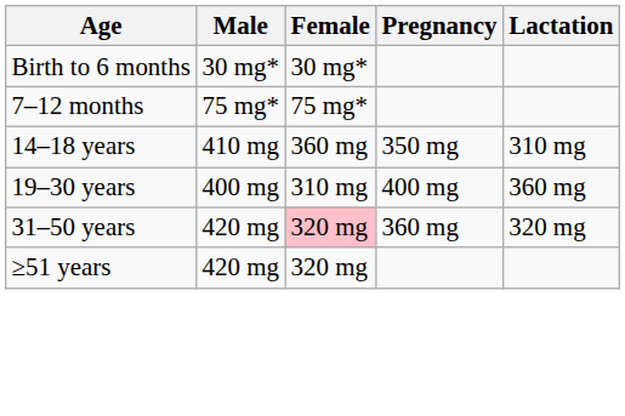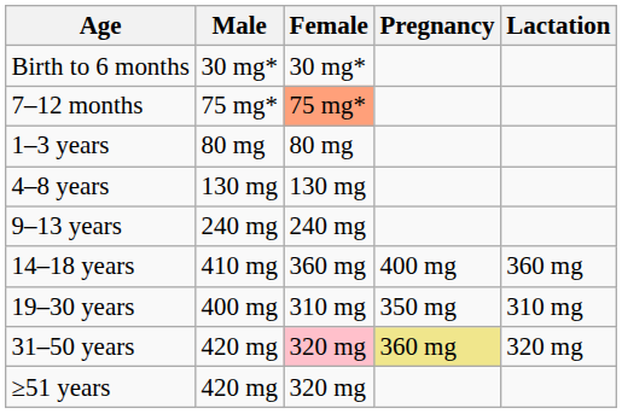7–12 months | Female: no background -> lightsalmon background
+ row: 1–3 years | 80 mg | 80 mg
+ row: 4–8 years | 130 mg | 130 mg
+ row: 9–13 years | 240 mg | 240 mg
14–18 years | Pregnancy: 350 mg -> 400 mg
14–18 years | Lactation: 310 mg -> 360 mg
19–30 years | Pregnancy: 400 mg -> 350 mg
19–30 years | Lactation: 360 mg -> 310 mg
31–50 years | Pregnancy: no background -> khaki background
